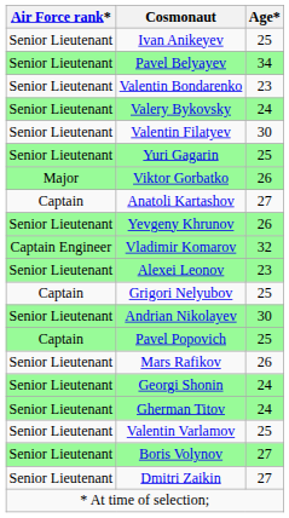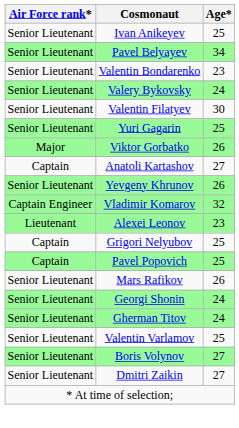Alexei Leonov | Air Force rank*: Senior Lieutenant -> Lieutenant
- row: Senior Lieutenant | Andrian Nikolayev | 30
